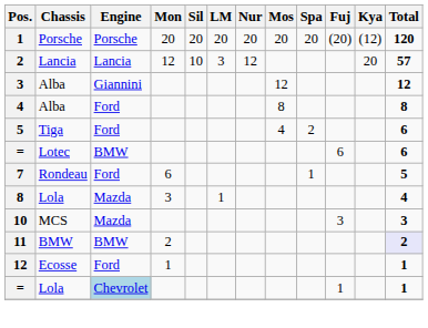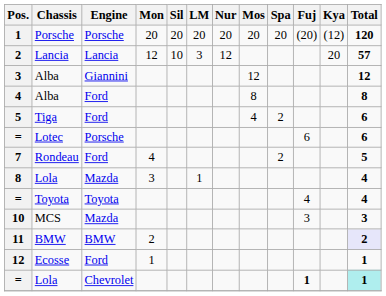= / Lotec | Engine: BMW -> Porsche
7 | Mon: 6 -> 4
7 | Spa: 1 -> 2
+ row: = | Toyota | Toyota | 4 | 4
= / Lola | Engine: lightblue background -> no background
= / Lola | Fuj: normal -> bold
= / Lola | Total: no background -> paleturquoise background
